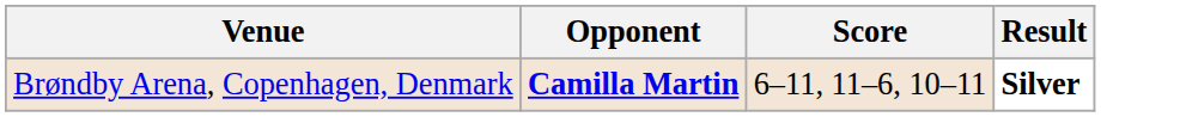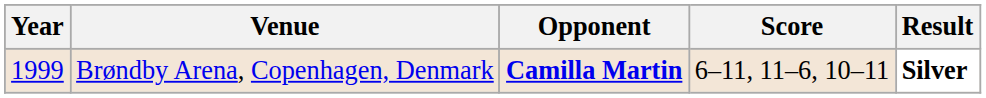+ column: Year | 1999
